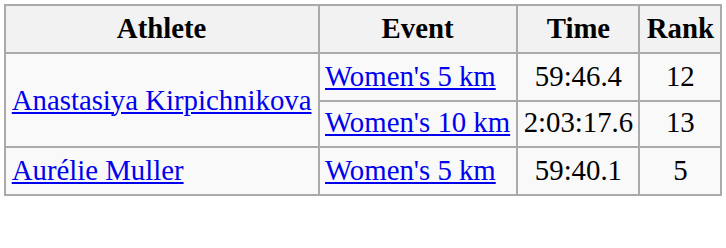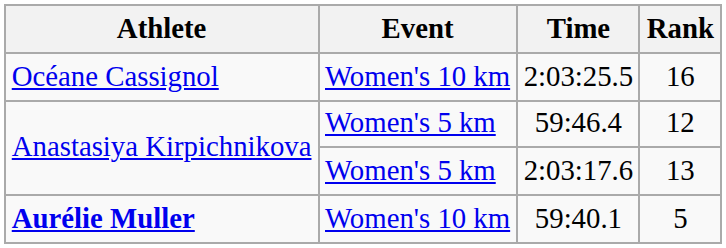+ row: Océane Cassignol | Women's 10 km | 2:03:25.5 | 16
2:03:17.6 | Event: Women's 10 km -> Women's 5 km
59:40.1 | Athlete: normal -> bold
59:40.1 | Event: Women's 5 km -> Women's 10 km
